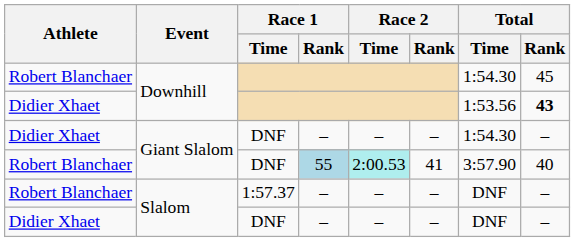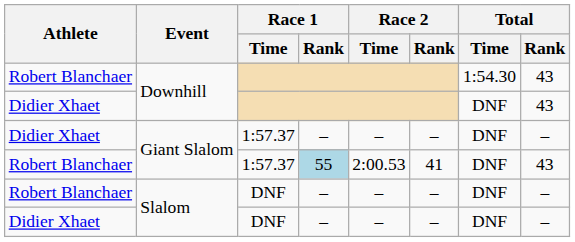Robert Blanchaer / Downhill | Total / Rank: 45 -> 43
Didier Xhaet / Downhill | Total / Time: 1:53.56 -> DNF
Didier Xhaet / Downhill | Total / Rank: bold -> normal
Didier Xhaet / Giant Slalom | Race 1 / Time: DNF -> 1:57.37
Didier Xhaet / Giant Slalom | Total / Time: 1:54.30 -> DNF
Robert Blanchaer / Giant Slalom | Race 1 / Time: DNF -> 1:57.37
Robert Blanchaer / Giant Slalom | Race 2 / Time: paleturquoise background -> no background
Robert Blanchaer / Giant Slalom | Total / Time: 3:57.90 -> DNF
Robert Blanchaer / Giant Slalom | Total / Rank: 40 -> 43
Robert Blanchaer / Slalom | Race 1 / Time: 1:57.37 -> DNF
